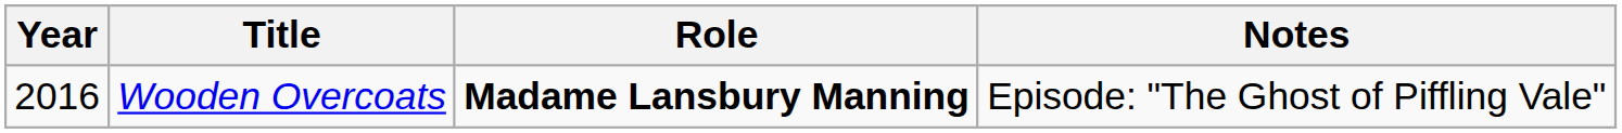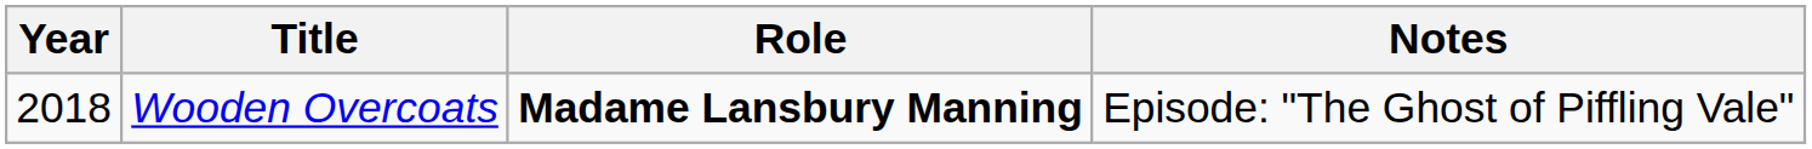Wooden Overcoats | Year: 2016 -> 2018
